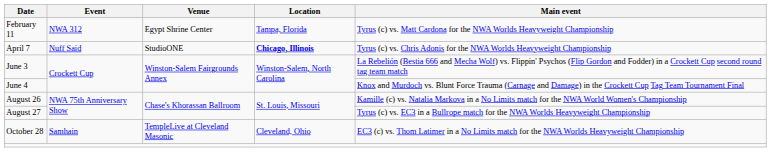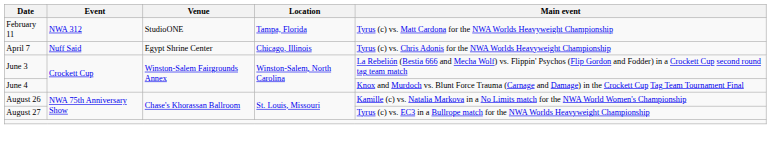February 11 | Venue: Egypt Shrine Center -> StudioONE
April 7 | Venue: StudioONE -> Egypt Shrine Center
April 7 | Location: bold -> normal
- row: October 28 | Samhain | TempleLive at Cleveland Masonic | Cleveland, Ohio | EC3 (c) vs. Thom Latimer in a No Limits match for the NWA Worlds Heavyweight Championship
